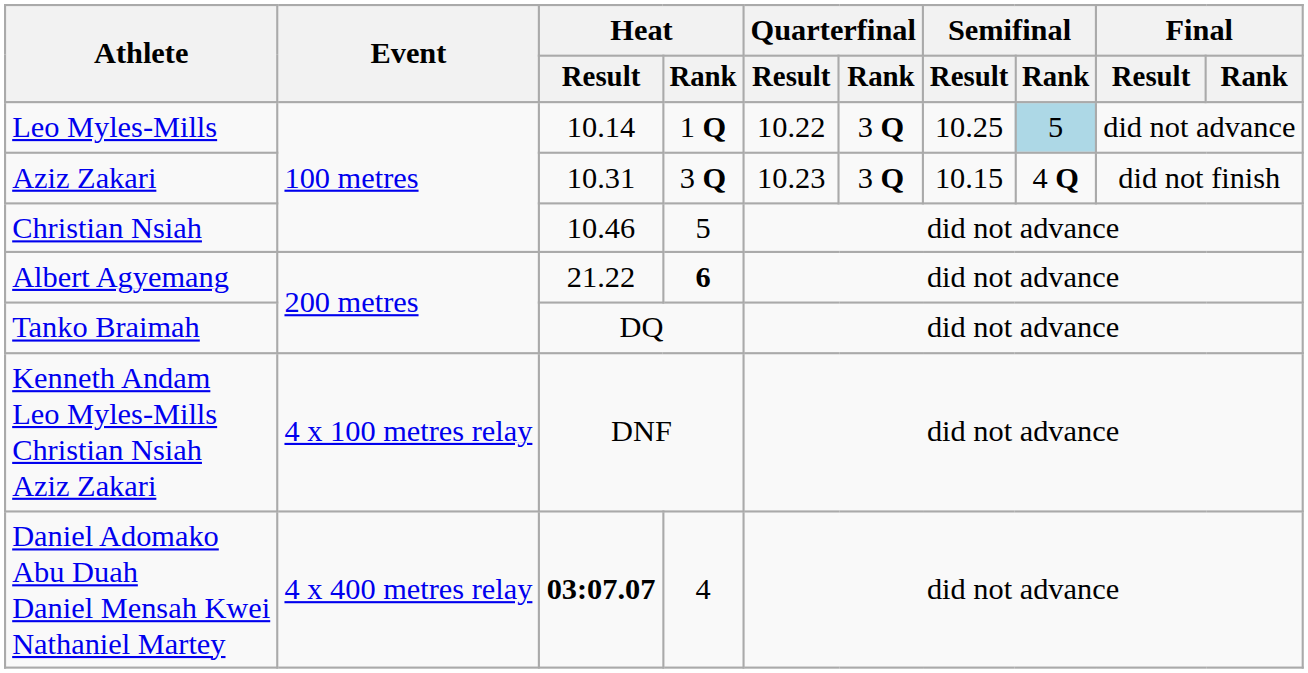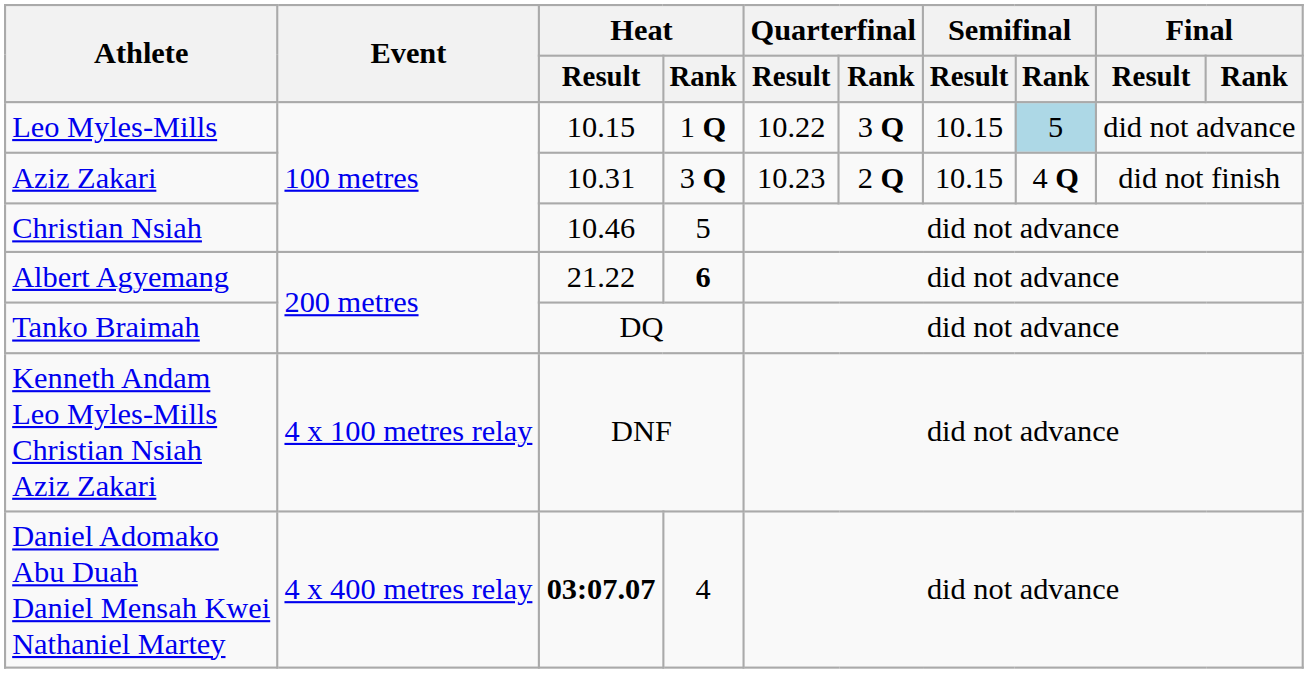Leo Myles-Mills | Heat / Result: 10.14 -> 10.15
Leo Myles-Mills | Semifinal / Result: 10.25 -> 10.15
Aziz Zakari | Quarterfinal / Rank: 3 Q -> 2 Q
